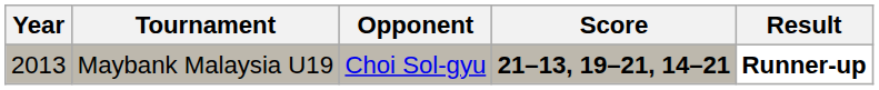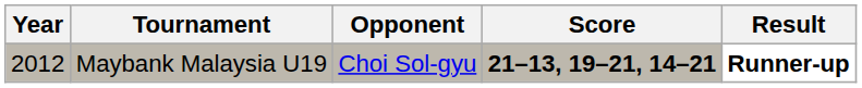Maybank Malaysia U19 | Year: 2013 -> 2012
